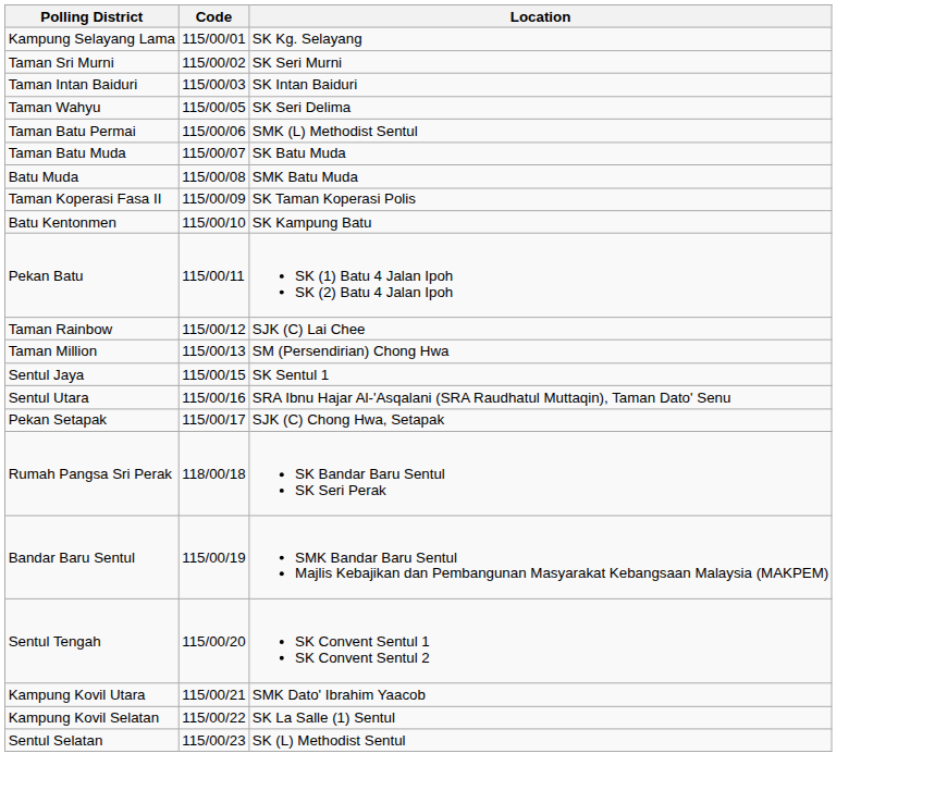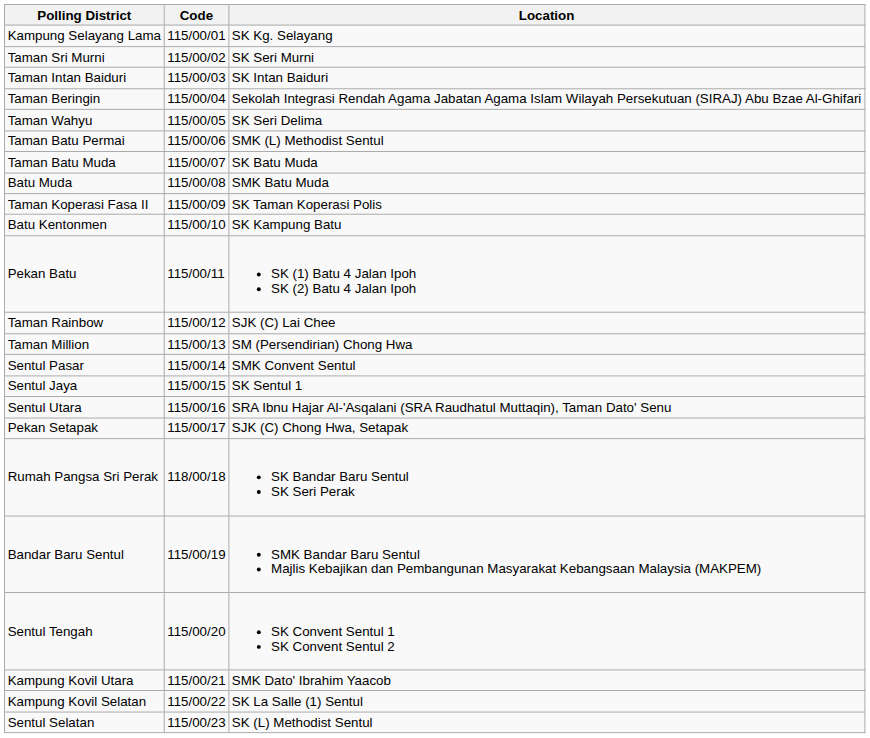+ row: Taman Beringin | 115/00/04 | Sekolah Integrasi Rendah Agama Jabatan Agama Islam Wilayah Persekutuan (SIRAJ) Abu Bzae Al-Ghifari
+ row: Sentul Pasar | 115/00/14 | SMK Convent Sentul
